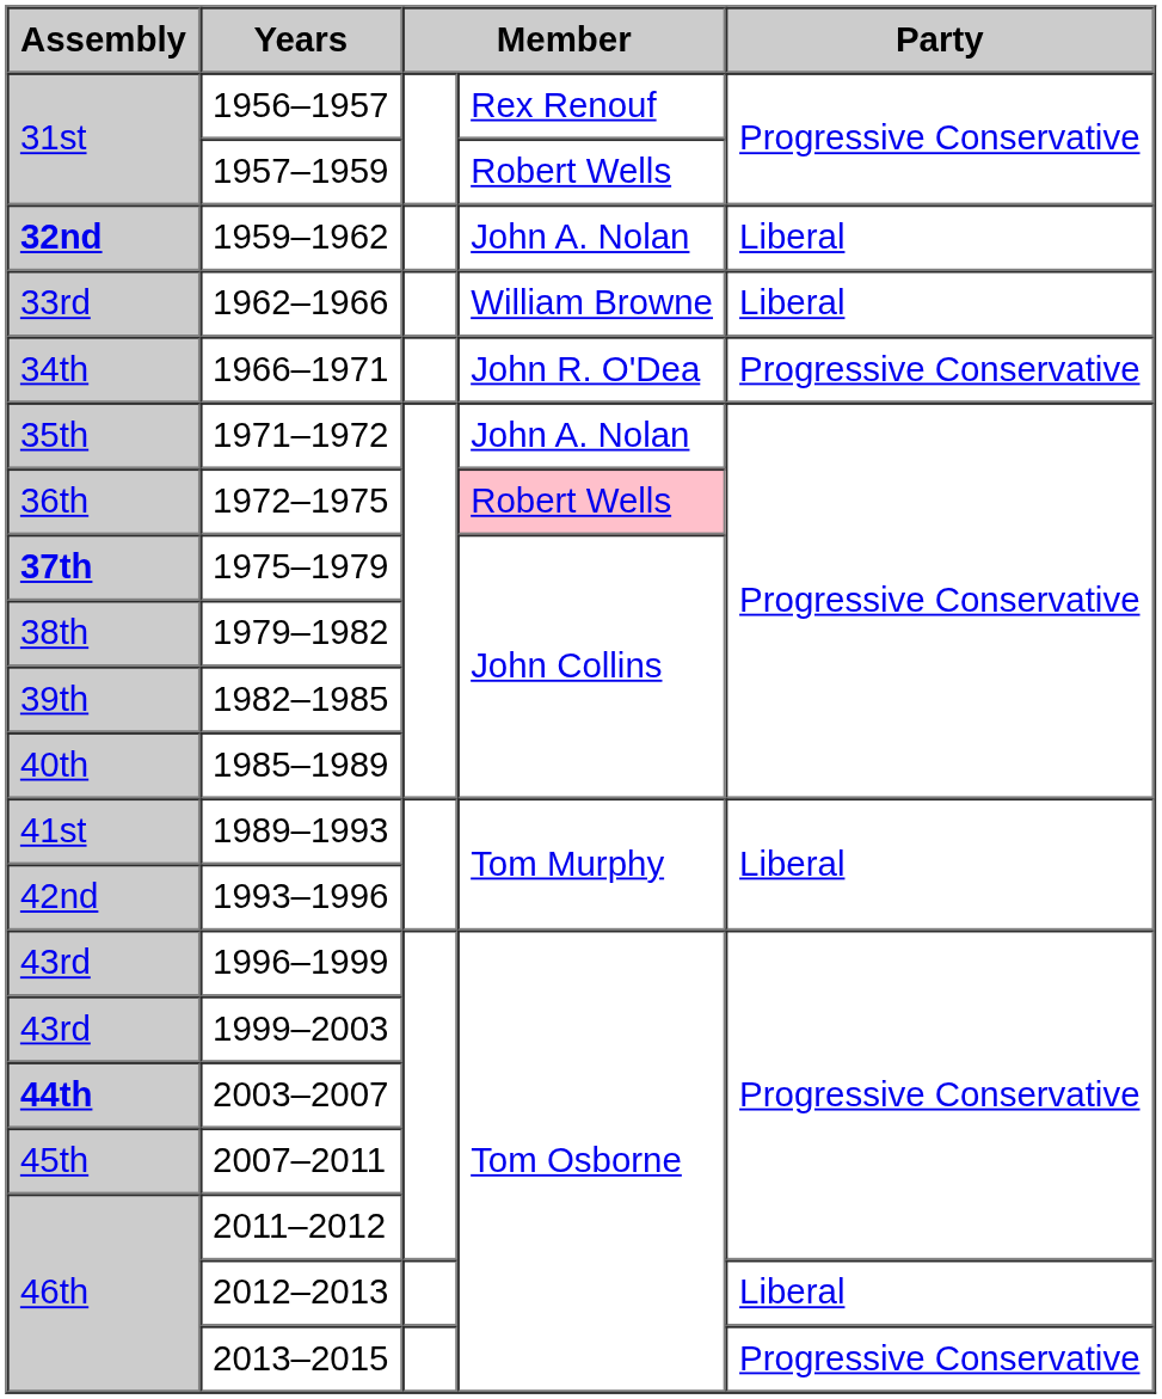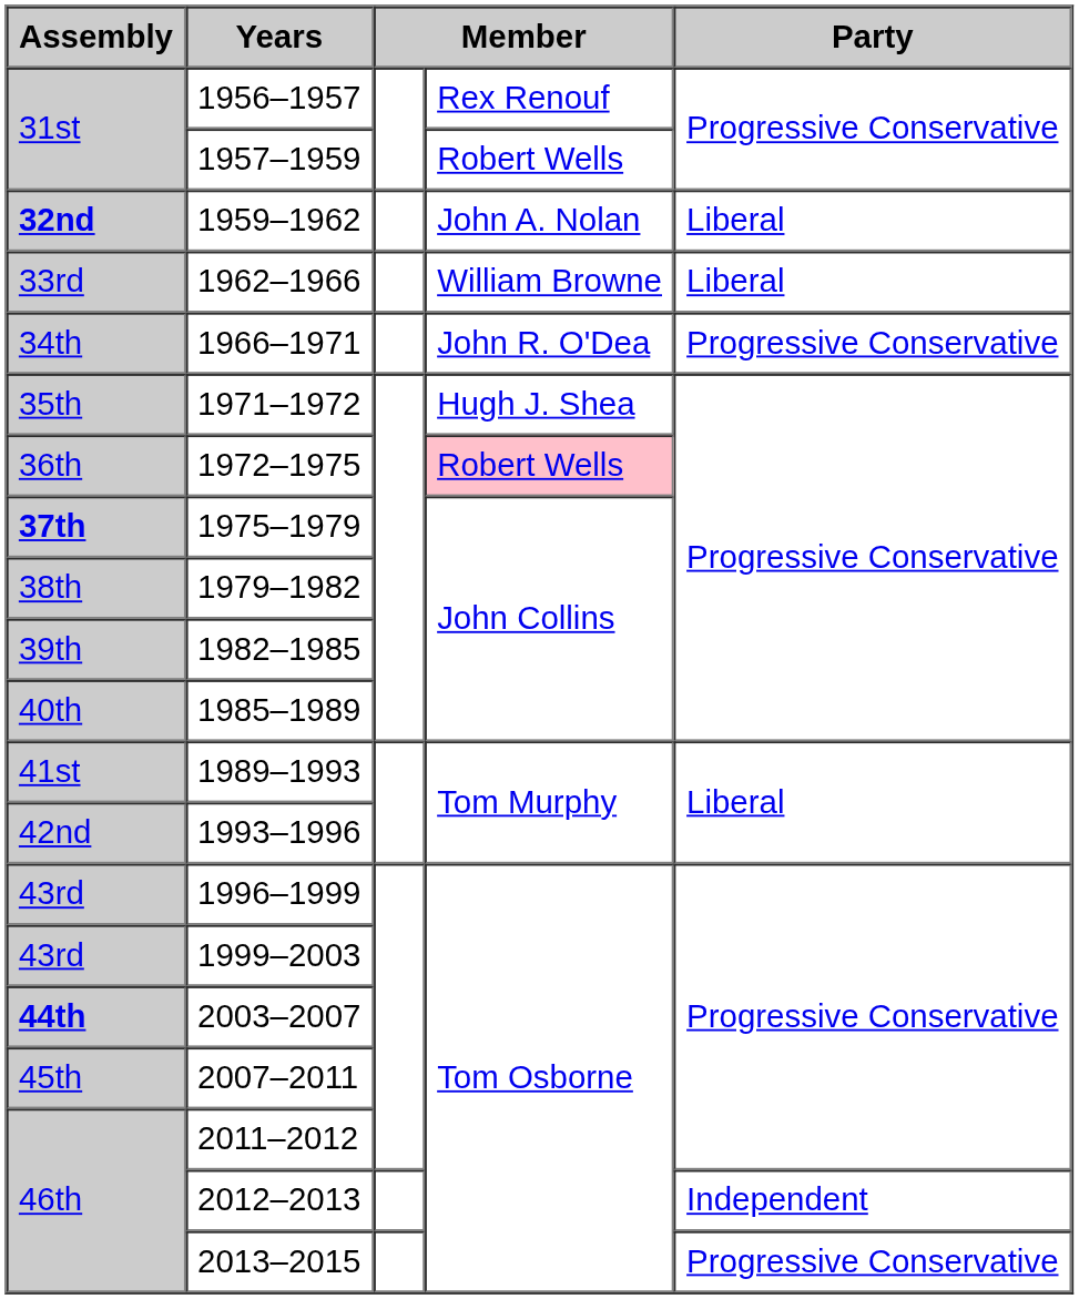1971–1972 | column 4: John A. Nolan -> Hugh J. Shea
2012–2013 | Party: Liberal -> Independent
